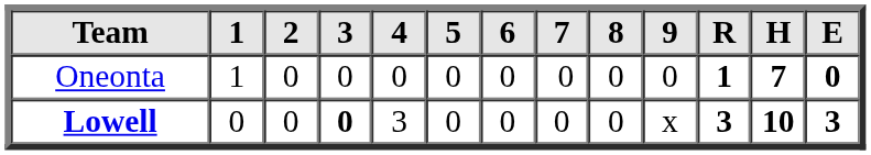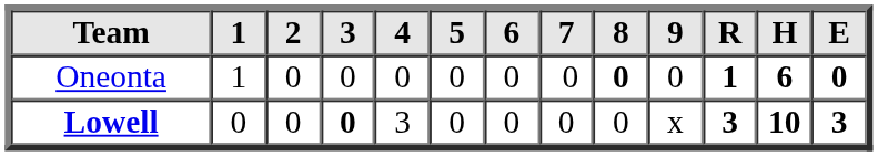Oneonta | 8: normal -> bold
Oneonta | H: 7 -> 6
